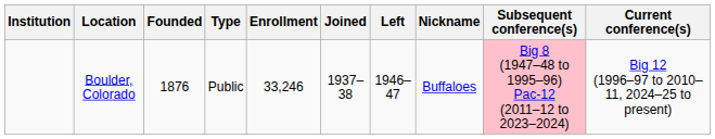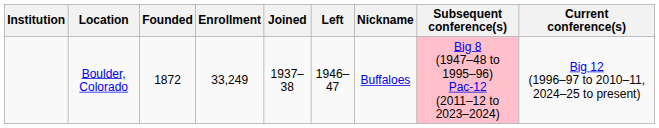- column: Type | Public
Boulder, Colorado | Founded: 1876 -> 1872
Boulder, Colorado | Enrollment: 33,246 -> 33,249
